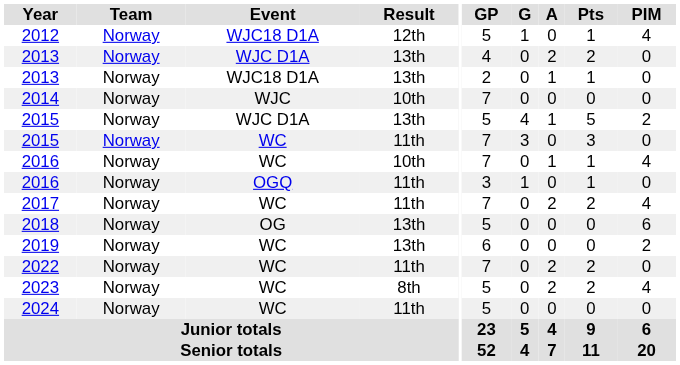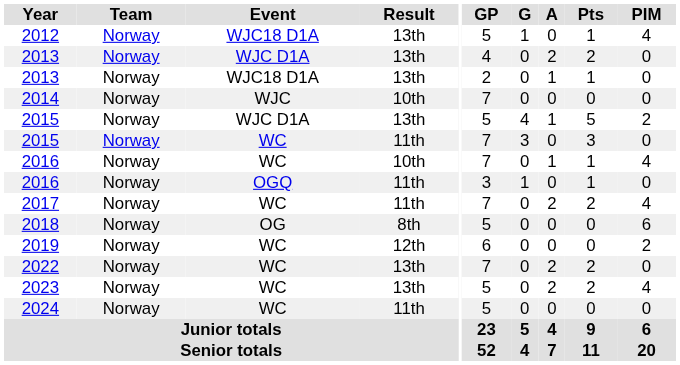2012 | Result: 12th -> 13th
2018 | Result: 13th -> 8th
2019 | Result: 13th -> 12th
2022 | Result: 11th -> 13th
2023 | Result: 8th -> 13th
